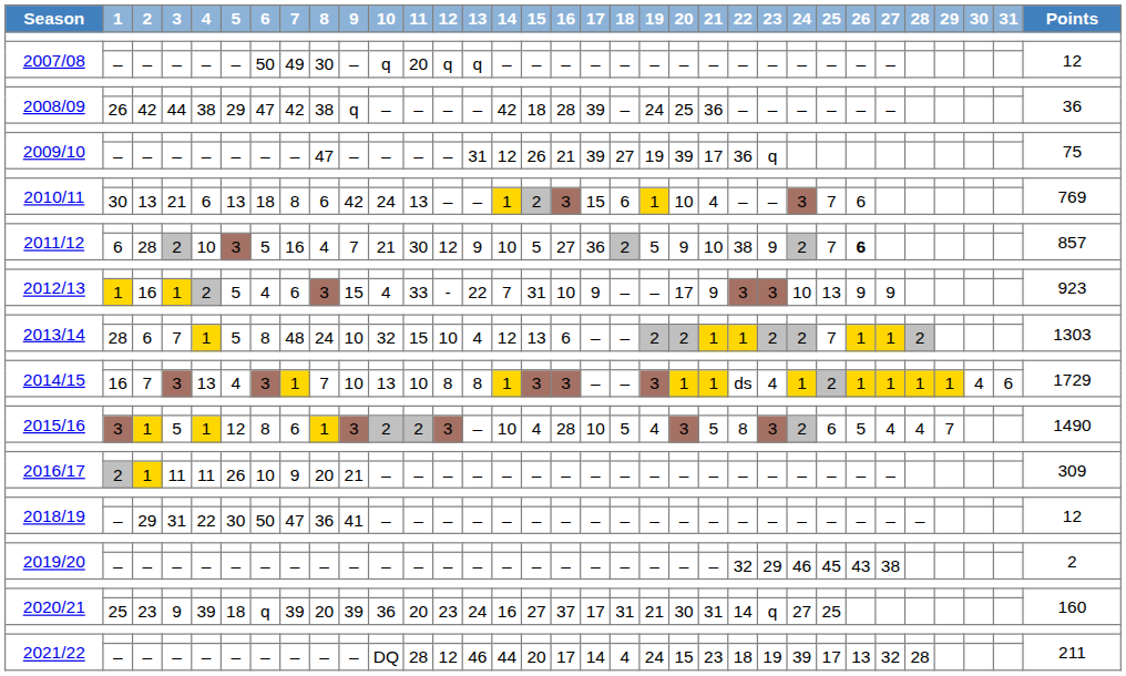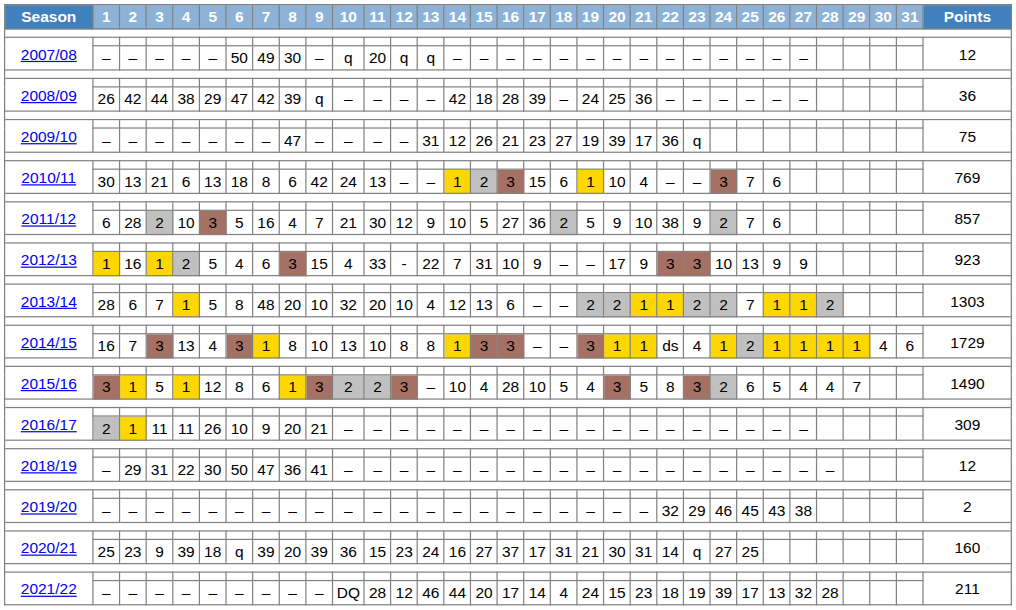2008/09 / 44 | 8: 38 -> 39
2009/10 / – | 17: 39 -> 23
2011/12 / 2 | 26: bold -> normal
2013/14 / 7 | 8: 24 -> 20
2013/14 / 7 | 11: 15 -> 20
2014/15 / 3 | 8: 7 -> 8
2020/21 / 9 | 11: 20 -> 15
